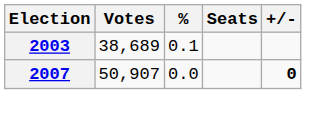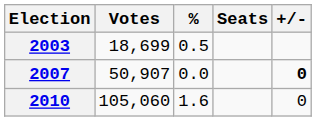2003 | Votes: 38,689 -> 18,699
2003 | %: 0.1 -> 0.5
+ row: 2010 | 105,060 | 1.6 | 0
